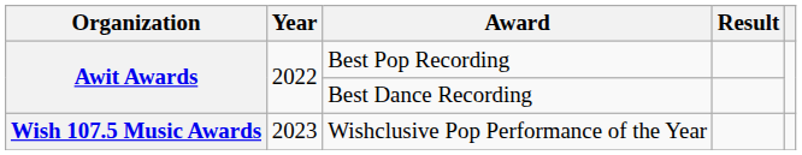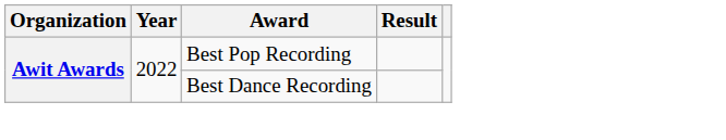- row: Wish 107.5 Music Awards | 2023 | Wishclusive Pop Performance of the Year
